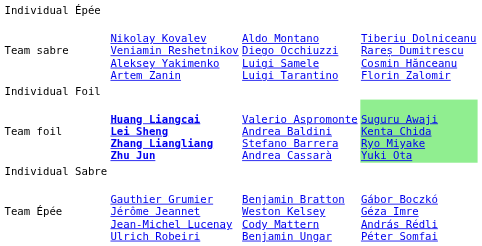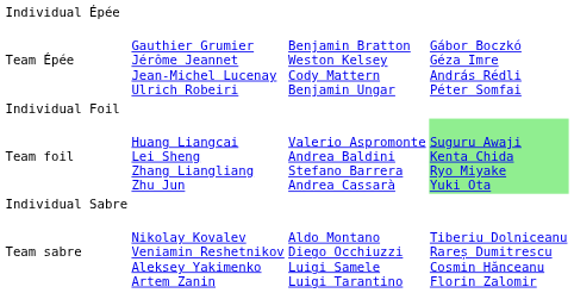rows swapped: Team Épée <-> Team sabre
Team foil | column 2: bold -> normal
